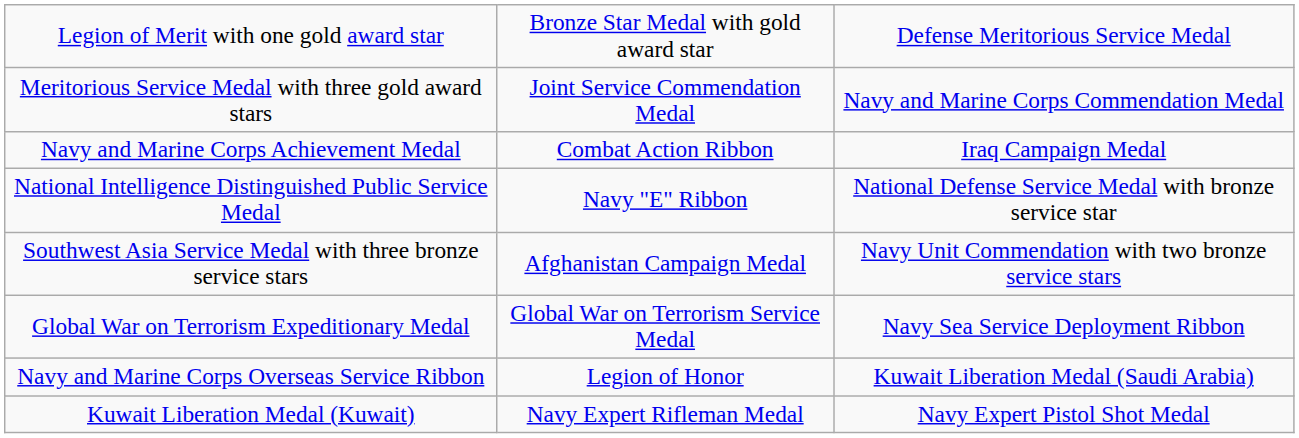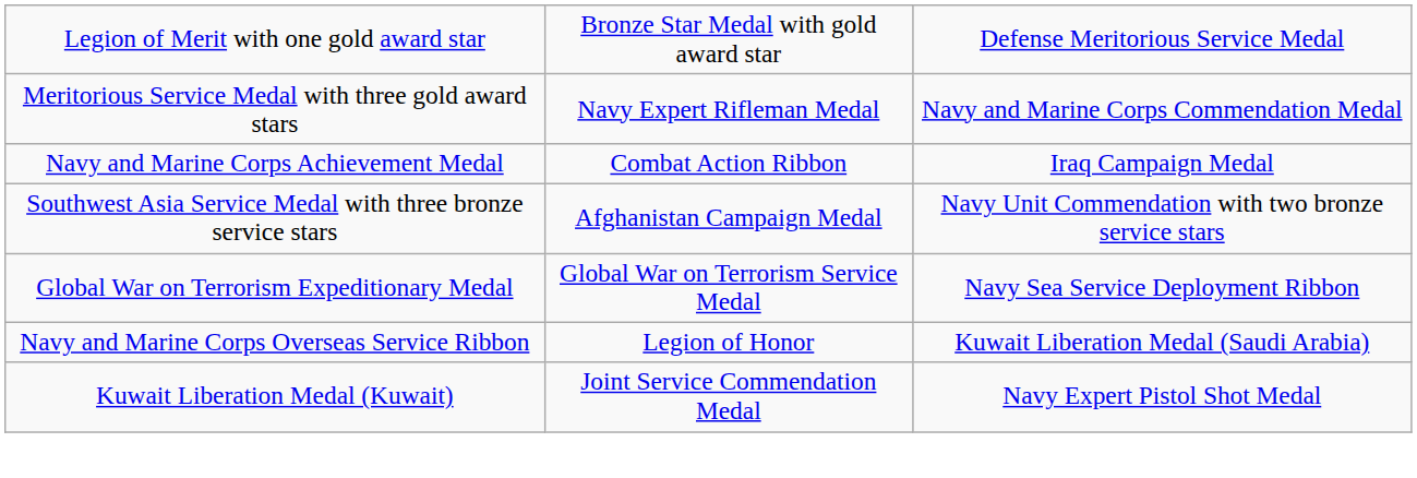Meritorious Service Medal with three gold award stars | column 2: Joint Service Commendation Medal -> Navy Expert Rifleman Medal
- row: National Intelligence Distinguished Public Service Medal | Navy "E" Ribbon | National Defense Service Medal with bronze service star
Kuwait Liberation Medal (Kuwait) | column 2: Navy Expert Rifleman Medal -> Joint Service Commendation Medal
